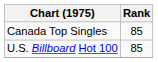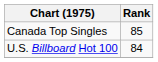U.S. Billboard Hot 100 | Rank: 85 -> 84
